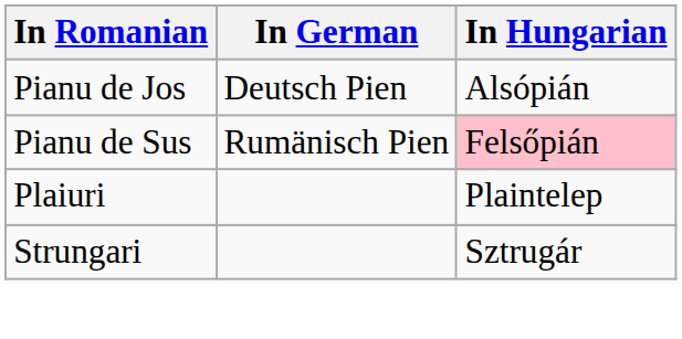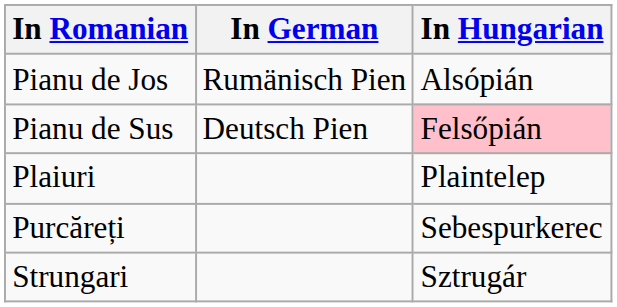Pianu de Jos | In German: Deutsch Pien -> Rumänisch Pien
Pianu de Sus | In German: Rumänisch Pien -> Deutsch Pien
+ row: Purcăreți | Sebespurkerec
